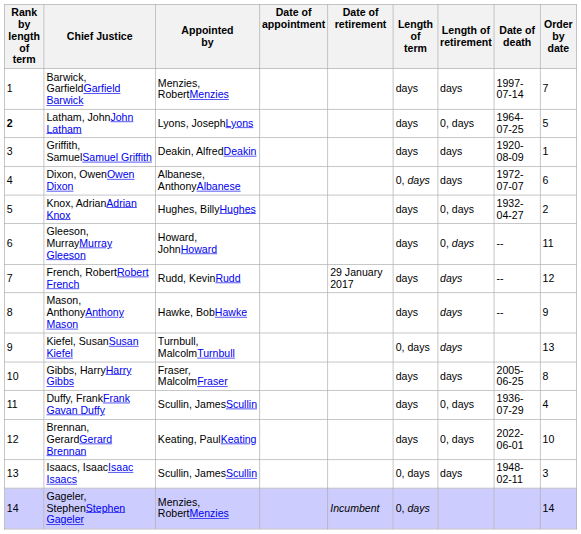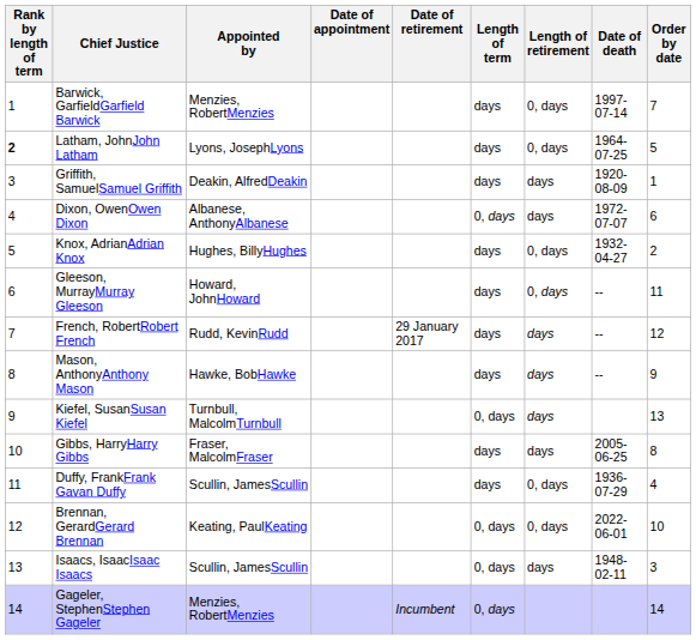Barwick, GarfieldGarfield Barwick | Length of retirement: days -> 0, days
Brennan, GerardGerard Brennan | Length of term: days -> 0, days
